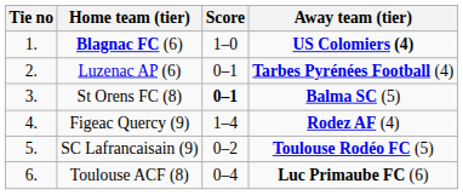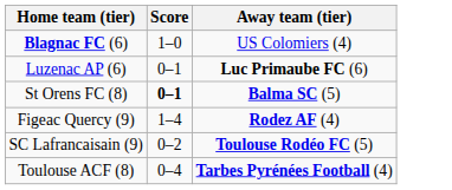- column: Tie no | 1. | 2. | 3. | 4. | 5. | 6.
Blagnac FC (6) | Away team (tier): bold -> normal
Luzenac AP (6) | Away team (tier): Tarbes Pyrénées Football (4) -> Luc Primaube FC (6)
Toulouse ACF (8) | Away team (tier): Luc Primaube FC (6) -> Tarbes Pyrénées Football (4)
